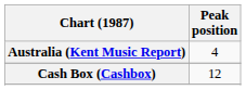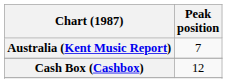Australia (Kent Music Report) | Peak position: 4 -> 7
